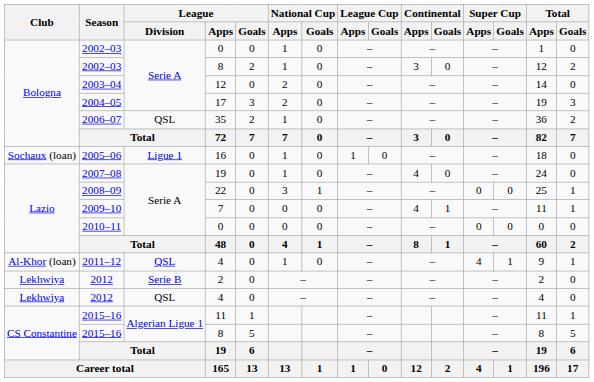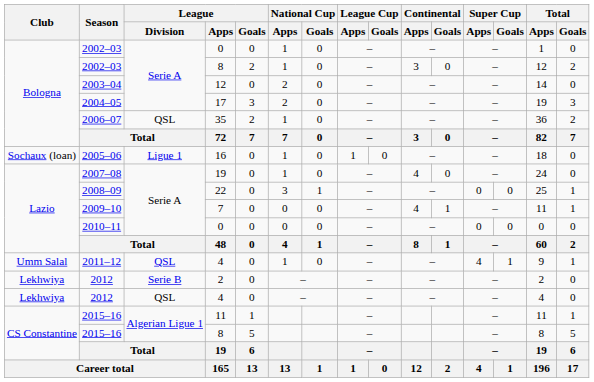2011–12 | Club: Al-Khor (loan) -> Umm Salal
